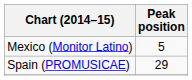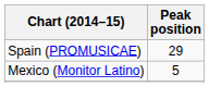rows swapped: Mexico (Monitor Latino) <-> Spain (PROMUSICAE)
